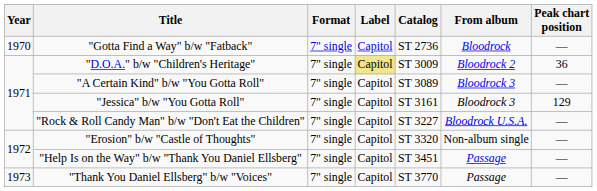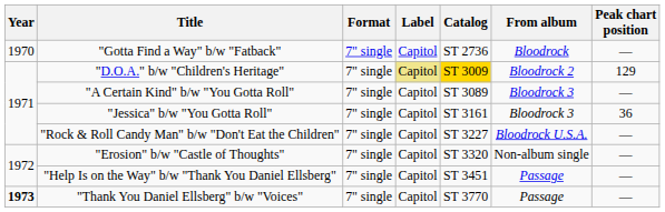"D.O.A." b/w "Children's Heritage" | Catalog: no background -> gold background
"D.O.A." b/w "Children's Heritage" | Peak chart position: 36 -> 129
"Jessica" b/w "You Gotta Roll" | Peak chart position: 129 -> 36
"Thank You Daniel Ellsberg" b/w "Voices" | Year: normal -> bold
